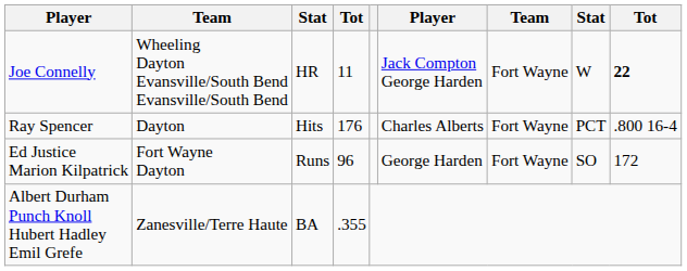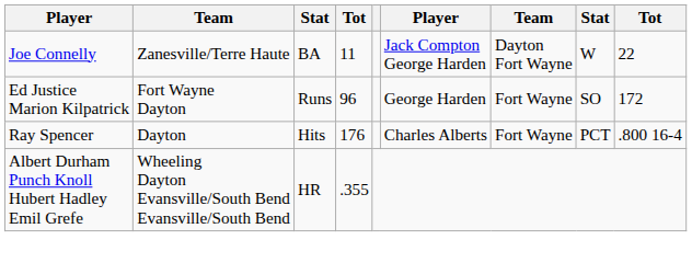Joe Connelly | column 2: Wheeling Dayton Evansville/South Bend Evansville/South Bend -> Zanesville/Terre Haute
Joe Connelly | column 3: HR -> BA
Joe Connelly | column 7: Fort Wayne -> Dayton Fort Wayne
Joe Connelly | column 9: bold -> normal
rows swapped: Ed Justice Marion Kilpatrick <-> Ray Spencer
Albert Durham Punch Knoll Hubert Hadley Emil Grefe | column 2: Zanesville/Terre Haute -> Wheeling Dayton Evansville/South Bend Evansville/South Bend
Albert Durham Punch Knoll Hubert Hadley Emil Grefe | column 3: BA -> HR
